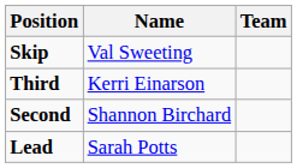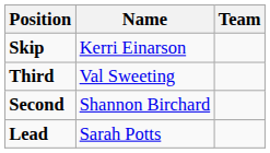Skip | Name: Val Sweeting -> Kerri Einarson
Third | Name: Kerri Einarson -> Val Sweeting
